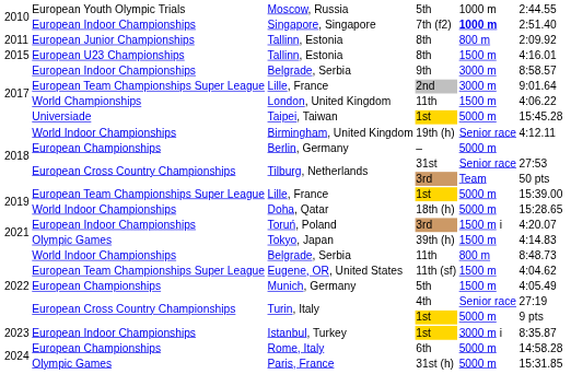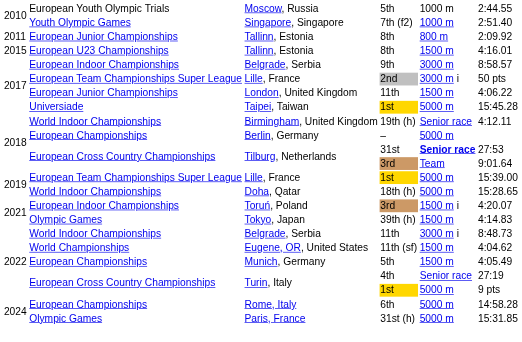Singapore, Singapore | column 2: European Indoor Championships -> Youth Olympic Games
Singapore, Singapore | column 5: bold -> normal
Lille, France / 2nd | column 5: 3000 m -> 3000 m i
Lille, France / 2nd | column 6: 9:01.64 -> 50 pts
London, United Kingdom | column 2: World Championships -> European Junior Championships
Tilburg, Netherlands / 31st | column 5: normal -> bold
Tilburg, Netherlands / 3rd | column 6: 50 pts -> 9:01.64
Belgrade, Serbia / 11th | column 5: 800 m -> 3000 m i
Eugene, OR, United States | column 2: European Team Championships Super League -> World Championships
- row: 2023 | European Indoor Championships | Istanbul, Turkey | 1st | 3000 m i | 8:35.87
